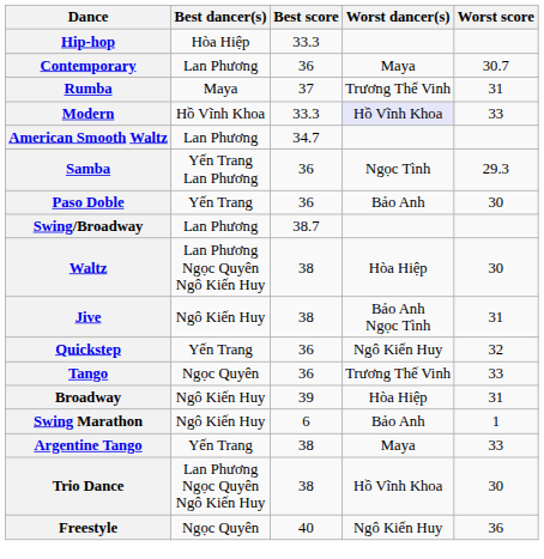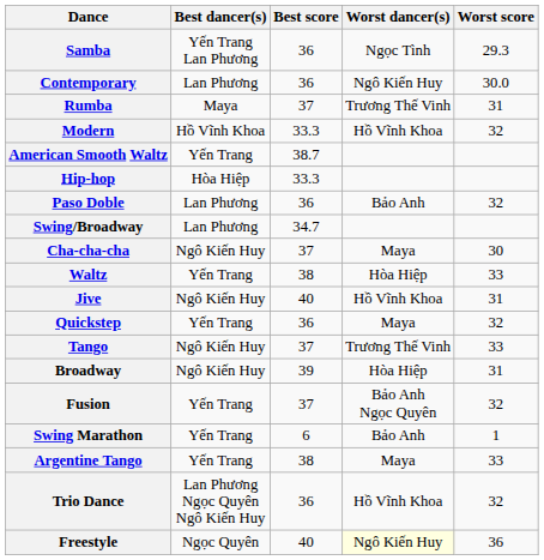rows swapped: Samba <-> Hip-hop
Contemporary | Worst dancer(s): Maya -> Ngô Kiến Huy
Contemporary | Worst score: 30.7 -> 30.0
Modern | Worst dancer(s): lavender background -> no background
Modern | Worst score: 33 -> 32
American Smooth Waltz | Best dancer(s): Lan Phương -> Yến Trang
American Smooth Waltz | Best score: 34.7 -> 38.7
Paso Doble | Best dancer(s): Yến Trang -> Lan Phương
Paso Doble | Worst score: 30 -> 32
Swing/Broadway | Best score: 38.7 -> 34.7
+ row: Cha-cha-cha | Ngô Kiến Huy | 37 | Maya | 30
Waltz | Best dancer(s): Lan Phương Ngọc Quyên Ngô Kiến Huy -> Yến Trang
Waltz | Worst score: 30 -> 33
Jive | Best score: 38 -> 40
Jive | Worst dancer(s): Bảo Anh Ngọc Tình -> Hồ Vĩnh Khoa
Quickstep | Worst dancer(s): Ngô Kiến Huy -> Maya
Tango | Best dancer(s): Ngọc Quyên -> Ngô Kiến Huy
Tango | Best score: 36 -> 37
+ row: Fusion | Yến Trang | 37 | Bảo Anh Ngọc Quyên | 32
Swing Marathon | Best dancer(s): Ngô Kiến Huy -> Yến Trang
Trio Dance | Best score: 38 -> 36
Trio Dance | Worst score: 30 -> 32
Freestyle | Worst dancer(s): no background -> lightyellow background
